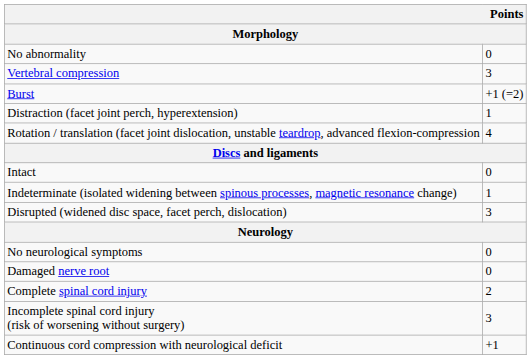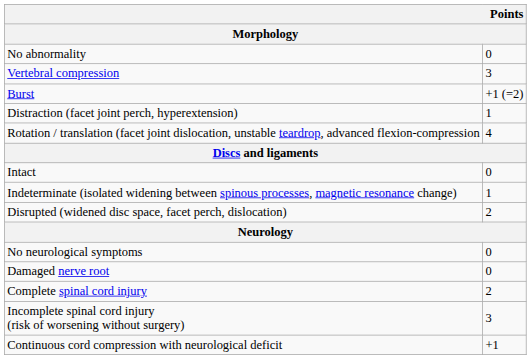Disrupted (widened disc space, facet perch, dislocation) | column 2: 3 -> 2
